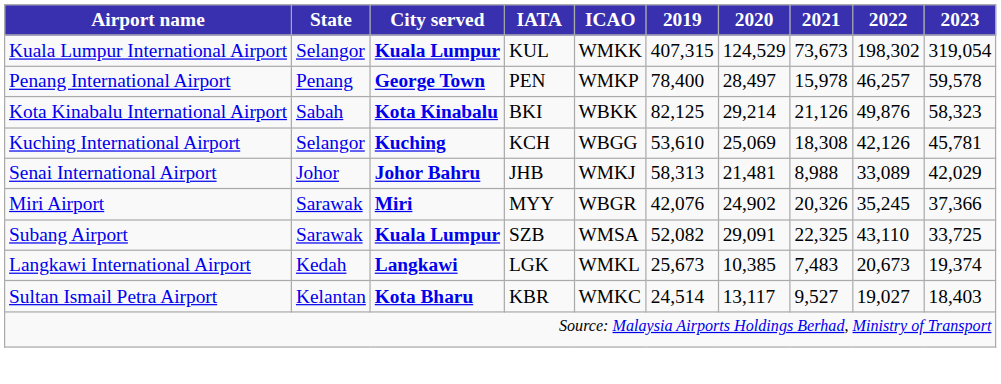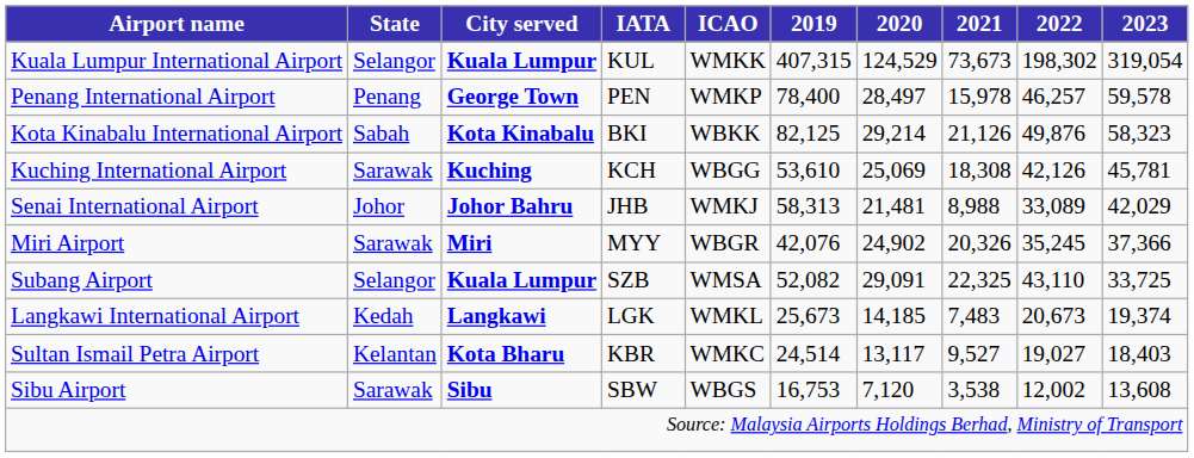Kuching International Airport | State: Selangor -> Sarawak
Subang Airport | State: Sarawak -> Selangor
Langkawi International Airport | 2020: 10,385 -> 14,185
+ row: Sibu Airport | Sarawak | Sibu | SBW | WBGS | 16,753 | 7,120 | 3,538 | 12,002 | 13,608
